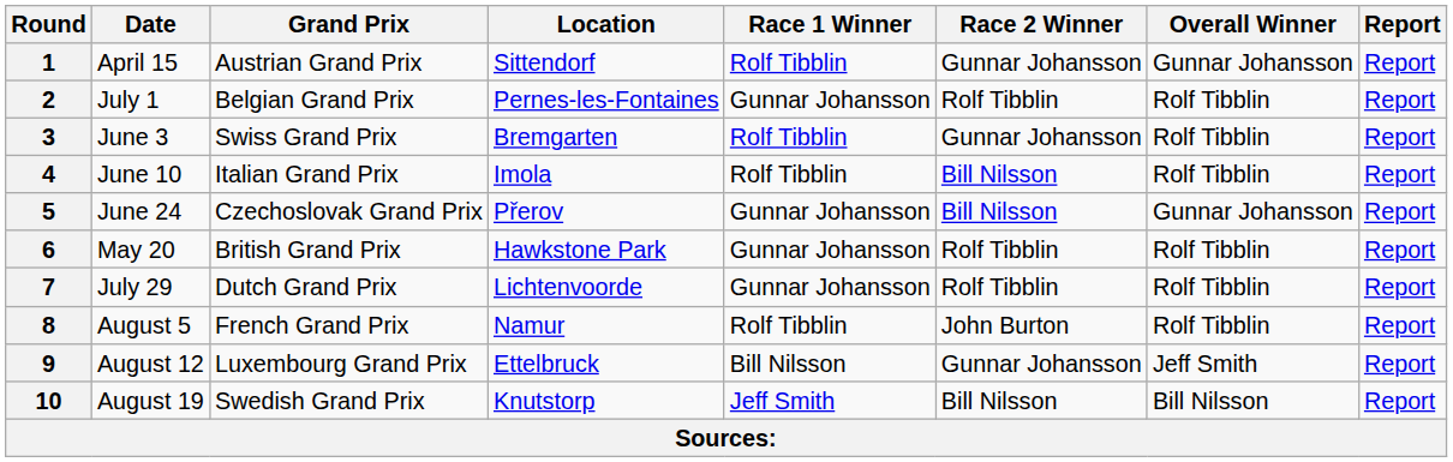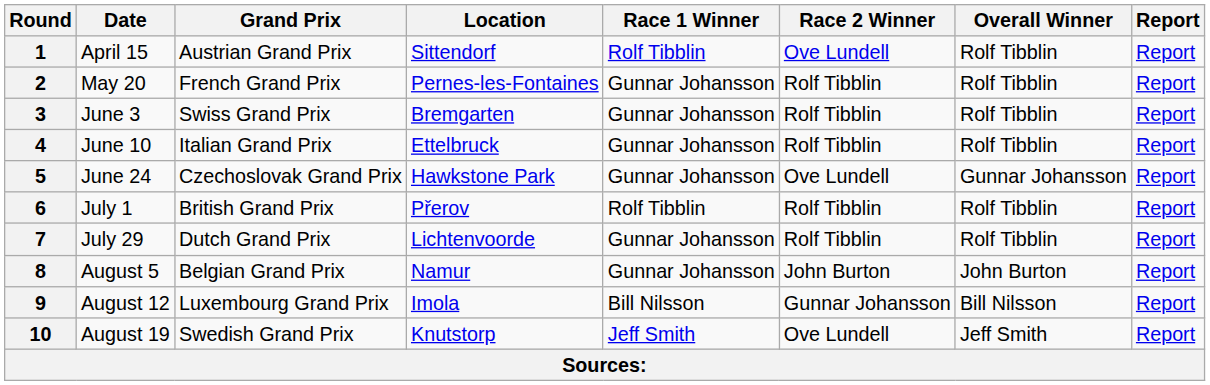1 | Race 2 Winner: Gunnar Johansson -> Ove Lundell
1 | Overall Winner: Gunnar Johansson -> Rolf Tibblin
2 | Date: July 1 -> May 20
2 | Grand Prix: Belgian Grand Prix -> French Grand Prix
3 | Race 1 Winner: Rolf Tibblin -> Gunnar Johansson
3 | Race 2 Winner: Gunnar Johansson -> Rolf Tibblin
4 | Location: Imola -> Ettelbruck
4 | Race 1 Winner: Rolf Tibblin -> Gunnar Johansson
4 | Race 2 Winner: Bill Nilsson -> Rolf Tibblin
5 | Location: Přerov -> Hawkstone Park
5 | Race 2 Winner: Bill Nilsson -> Ove Lundell
6 | Date: May 20 -> July 1
6 | Location: Hawkstone Park -> Přerov
6 | Race 1 Winner: Gunnar Johansson -> Rolf Tibblin
8 | Grand Prix: French Grand Prix -> Belgian Grand Prix
8 | Race 1 Winner: Rolf Tibblin -> Gunnar Johansson
8 | Overall Winner: Rolf Tibblin -> John Burton
9 | Location: Ettelbruck -> Imola
9 | Overall Winner: Jeff Smith -> Bill Nilsson
10 | Race 2 Winner: Bill Nilsson -> Ove Lundell
10 | Overall Winner: Bill Nilsson -> Jeff Smith
